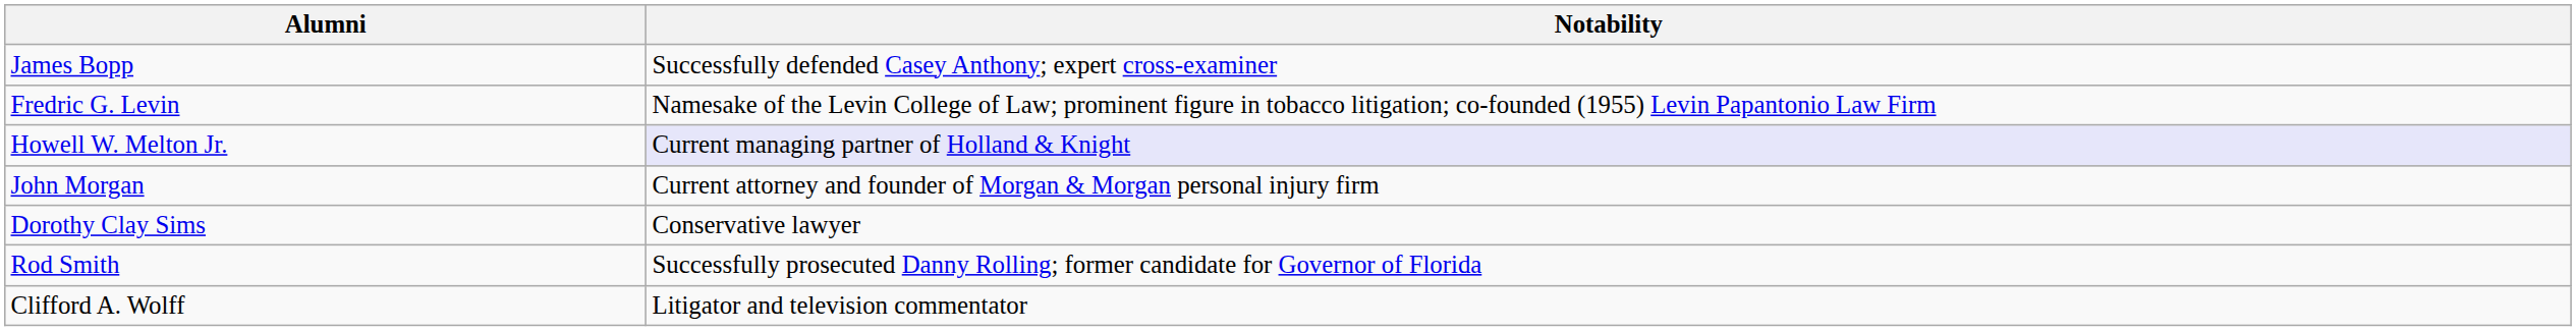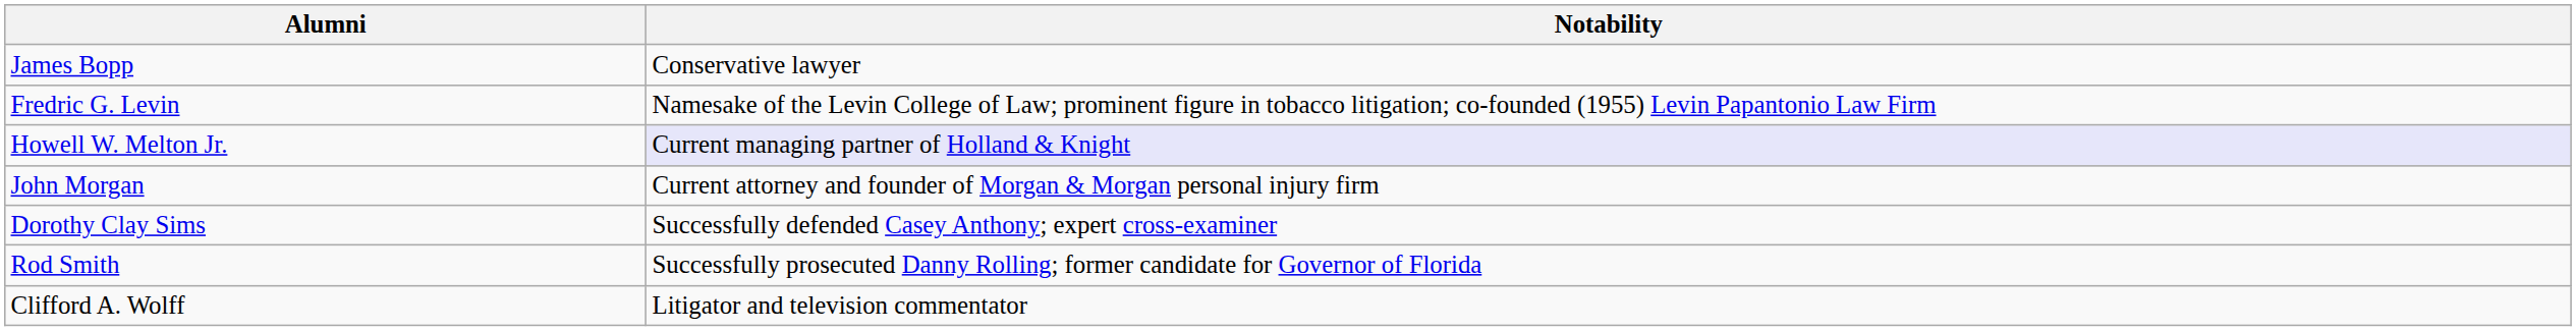James Bopp | Notability: Successfully defended Casey Anthony; expert cross-examiner -> Conservative lawyer
Dorothy Clay Sims | Notability: Conservative lawyer -> Successfully defended Casey Anthony; expert cross-examiner
